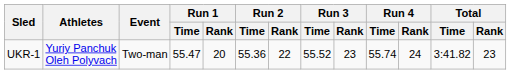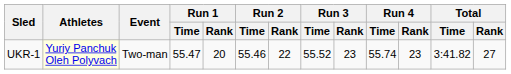UKR-1 | Athletes: no background -> lightyellow background
UKR-1 | Run 2 / Time: 55.36 -> 55.46
UKR-1 | Run 4 / Rank: 24 -> 23
UKR-1 | Total / Rank: 23 -> 27
